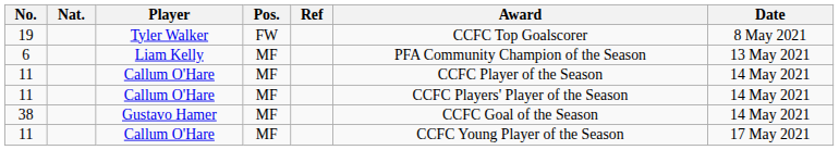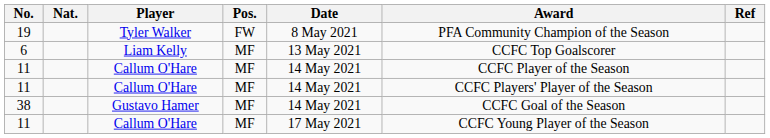columns swapped: Date <-> Ref
19 | Award: CCFC Top Goalscorer -> PFA Community Champion of the Season
6 | Award: PFA Community Champion of the Season -> CCFC Top Goalscorer
